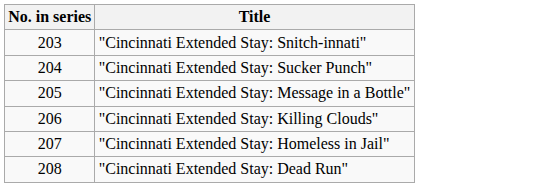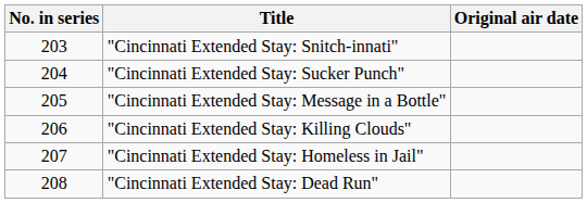+ column: Original air date
